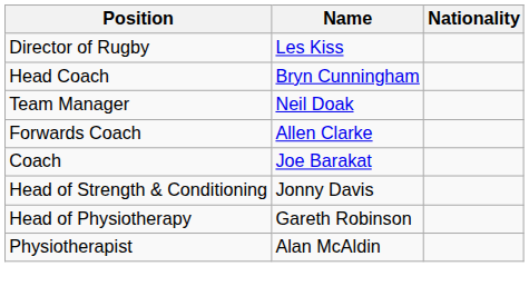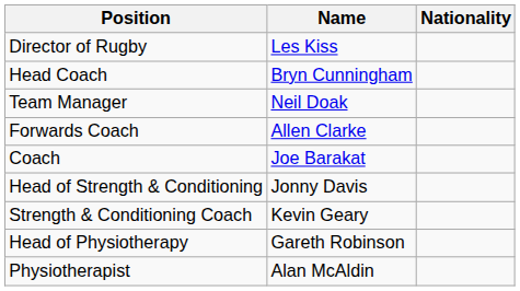+ row: Strength & Conditioning Coach | Kevin Geary
